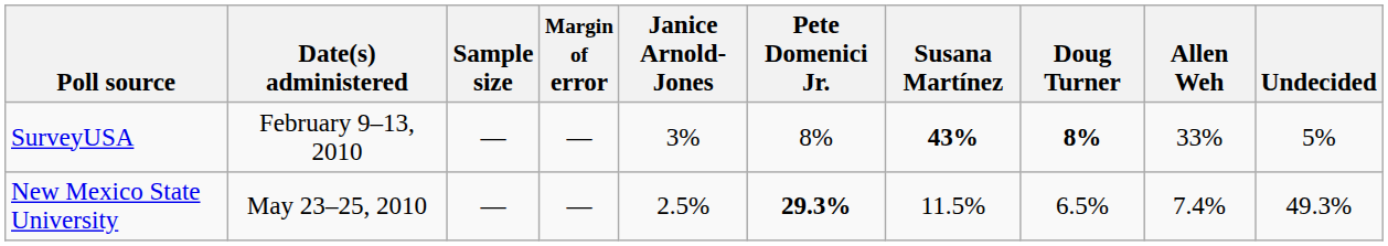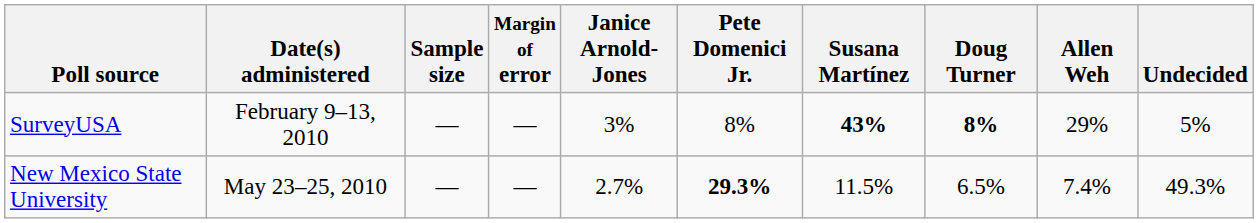SurveyUSA | Allen Weh: 33% -> 29%
New Mexico State University | Janice Arnold-Jones: 2.5% -> 2.7%
